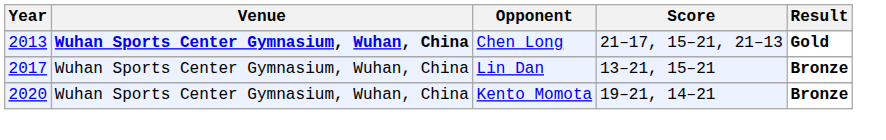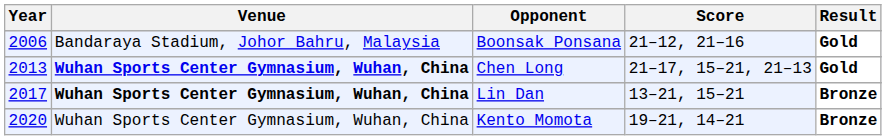+ row: 2006 | Bandaraya Stadium, Johor Bahru, Malaysia | Boonsak Ponsana | 21–12, 21–16 | Gold
Lin Dan | Venue: normal -> bold
